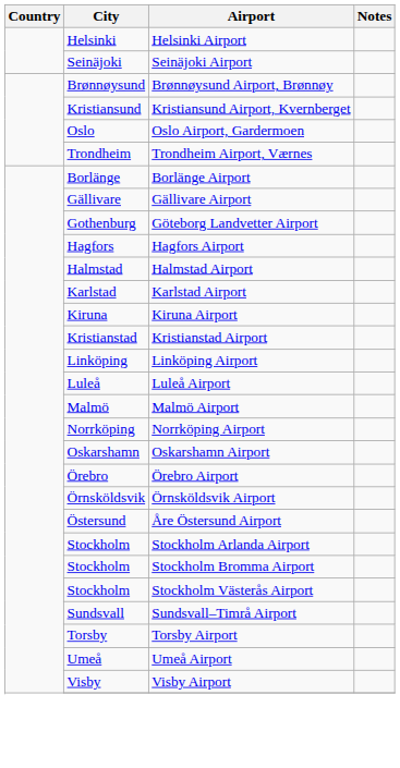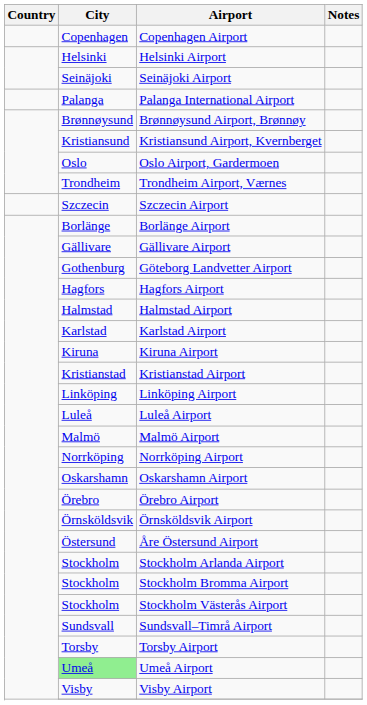+ row: Copenhagen | Copenhagen Airport
+ row: Palanga | Palanga International Airport
+ row: Szczecin | Szczecin Airport
Umeå Airport | City: no background -> lightgreen background
